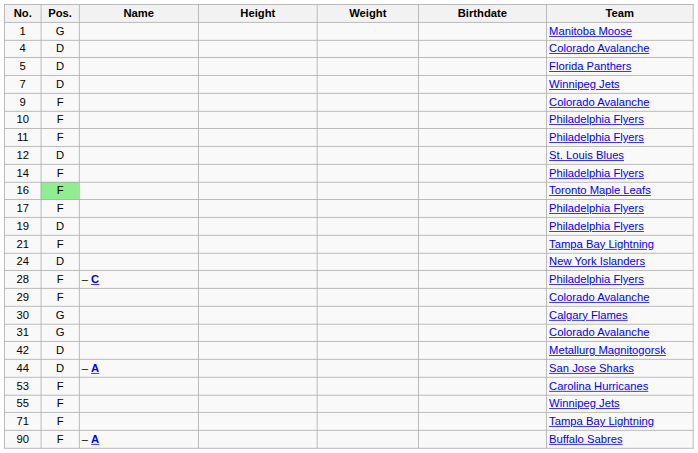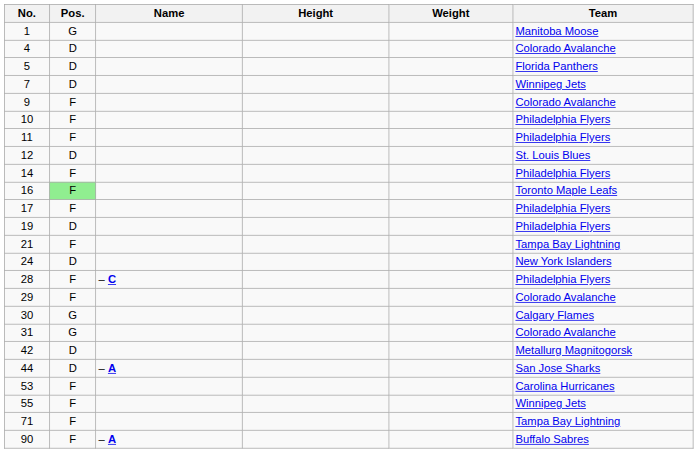- column: Birthdate
